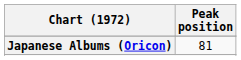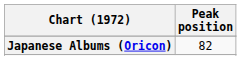Japanese Albums (Oricon) | Peak position: 81 -> 82
